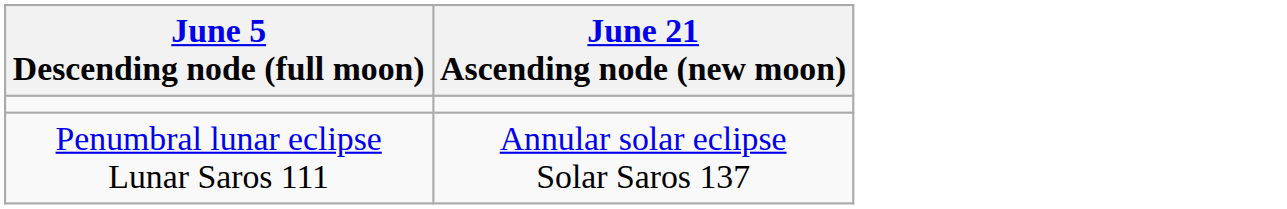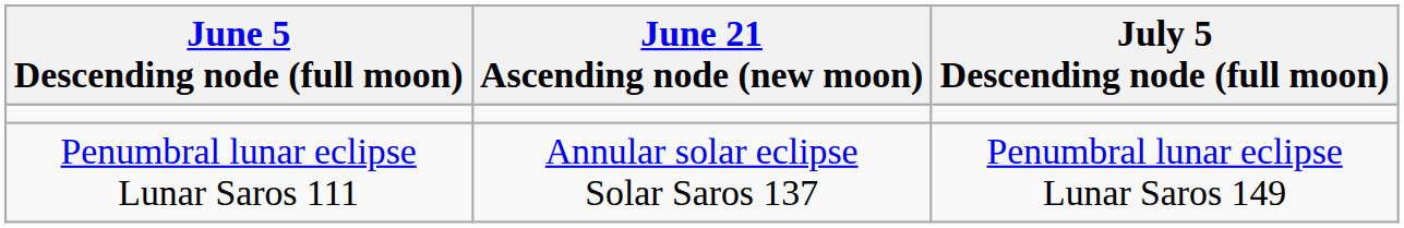+ column: July 5 Descending node (full moon) | Penumbral lunar eclipse Lunar Saros 149
